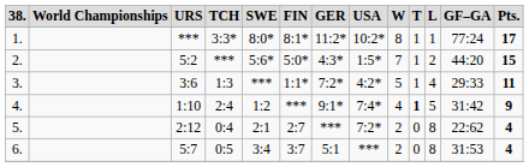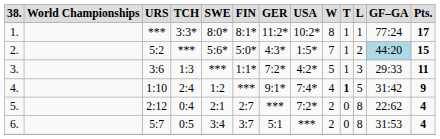2. | GF–GA: no background -> lightblue background
3. | L: 4 -> 3
